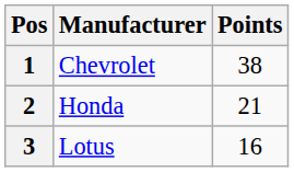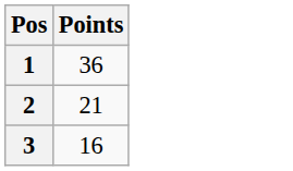- column: Manufacturer | Chevrolet | Honda | Lotus
1 | Points: 38 -> 36
